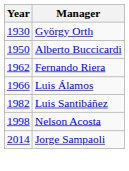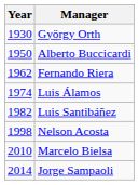- row: 1966 | Luis Álamos
+ row: 1974 | Luis Álamos
+ row: 2010 | Marcelo Bielsa
